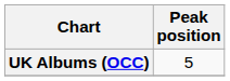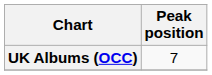UK Albums (OCC) | Peak position: 5 -> 7
